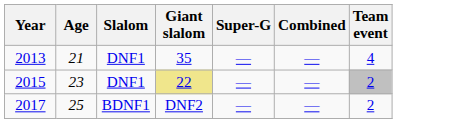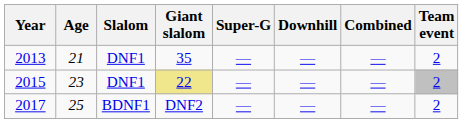+ column: Downhill | — | — | —
2013 | Team event: 4 -> 2
